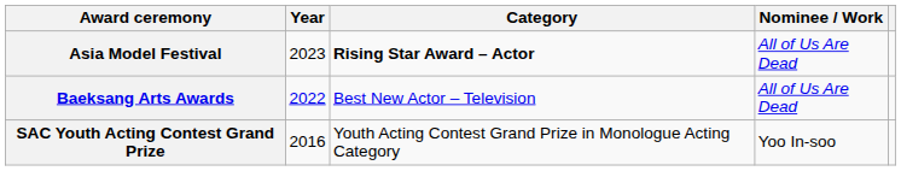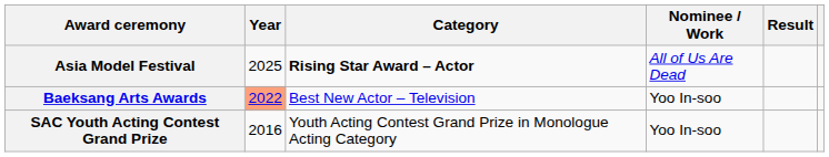+ column: Result
Asia Model Festival | Year: 2023 -> 2025
Baeksang Arts Awards | Year: no background -> lightsalmon background
Baeksang Arts Awards | Nominee / Work: All of Us Are Dead -> Yoo In-soo
